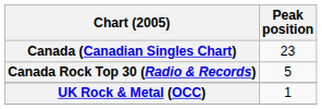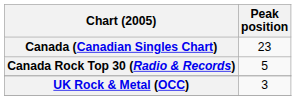UK Rock & Metal (OCC) | Peak position: 1 -> 3
